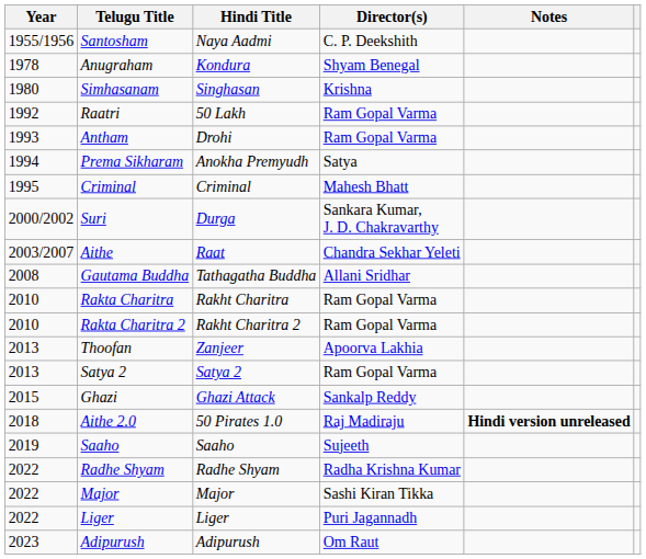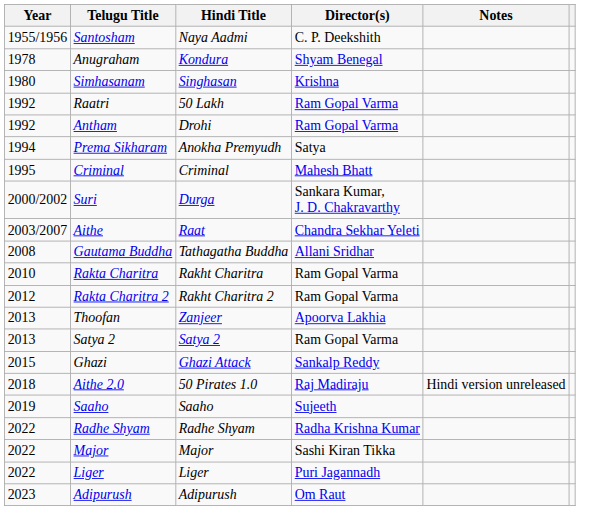Antham | Year: 1993 -> 1992
Rakta Charitra 2 | Year: 2010 -> 2012
Aithe 2.0 | Notes: bold -> normal
